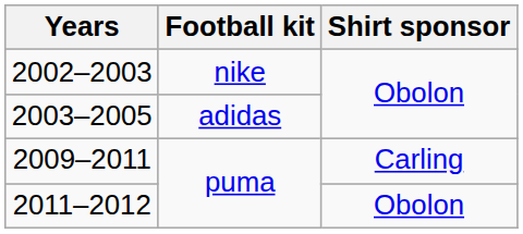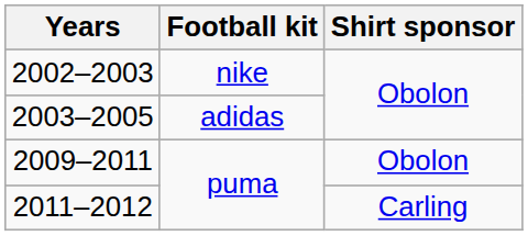2009–2011 | Shirt sponsor: Carling -> Obolon
2011–2012 | Shirt sponsor: Obolon -> Carling
